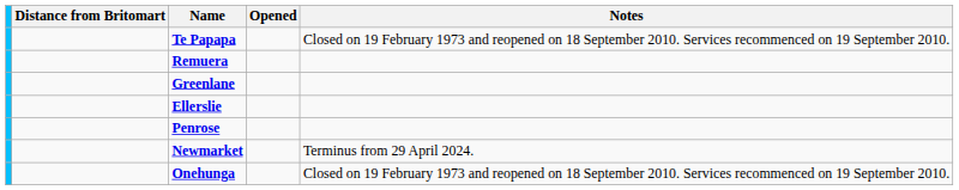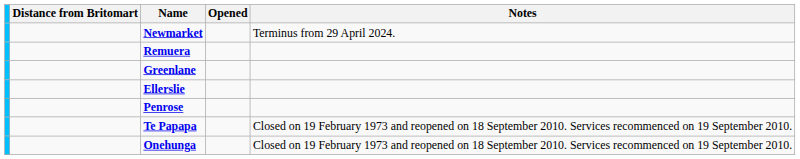rows swapped: Newmarket <-> Te Papapa
